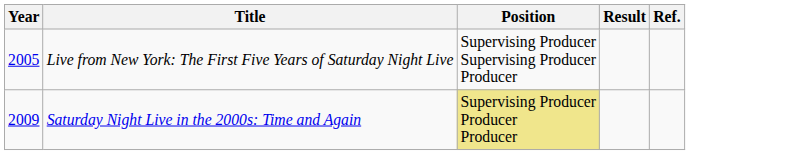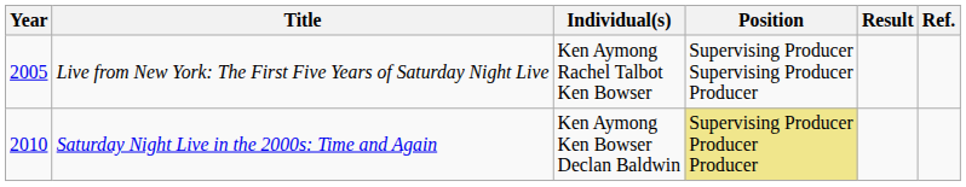+ column: Individual(s) | Ken Aymong Rachel Talbot Ken Bowser | Ken Aymong Ken Bowser Declan Baldwin
Saturday Night Live in the 2000s: Time and Again | Year: 2009 -> 2010
